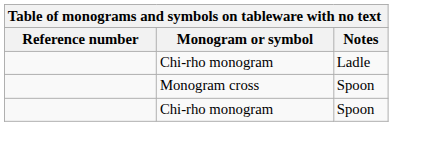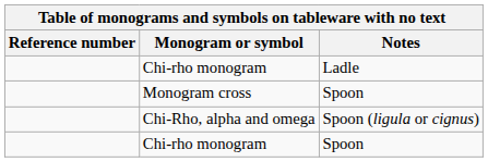+ row: Chi-Rho, alpha and omega | Spoon (ligula or cignus)
